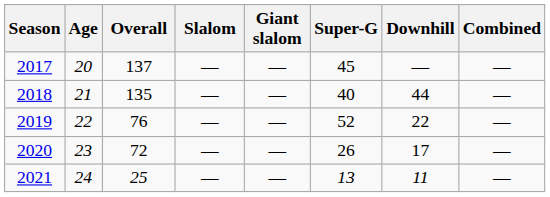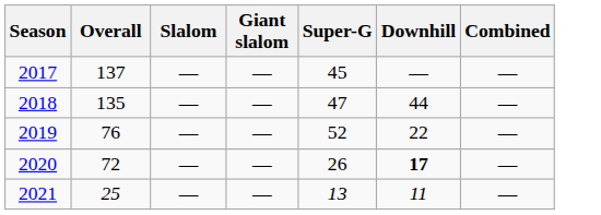- column: Age | 20 | 21 | 22 | 23 | 24
2018 | Super-G: 40 -> 47
2020 | Downhill: normal -> bold
